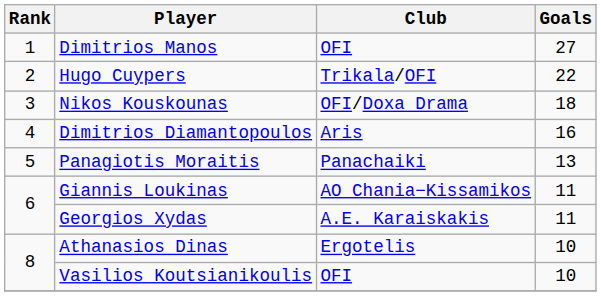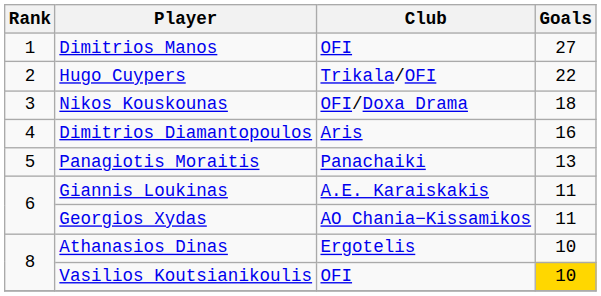Giannis Loukinas | Club: AO Chania−Kissamikos -> A.E. Karaiskakis
Georgios Xydas | Club: A.E. Karaiskakis -> AO Chania−Kissamikos
Vasilios Koutsianikoulis | Goals: no background -> gold background
